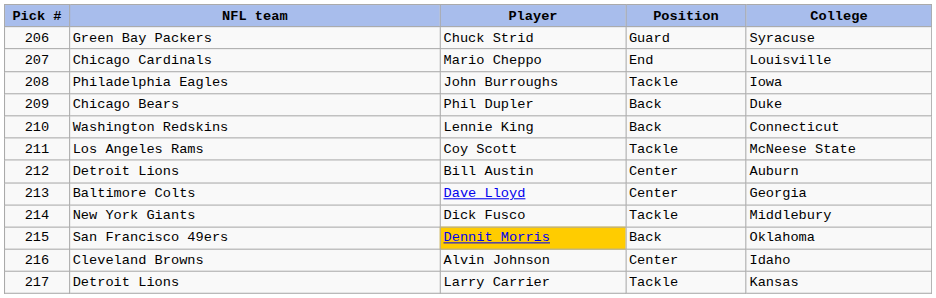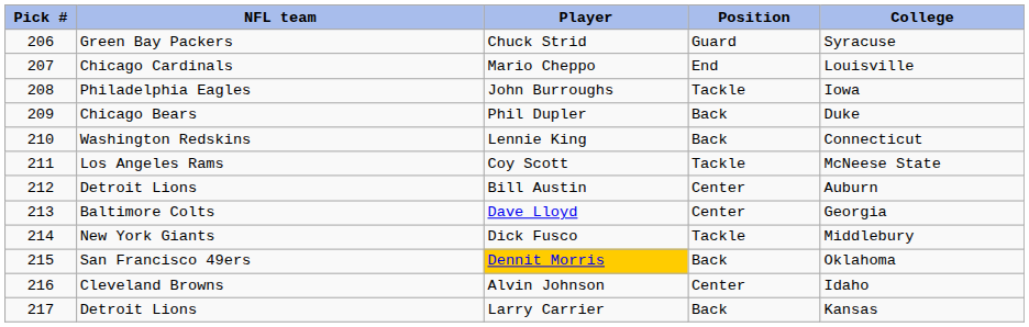Larry Carrier | Position: Tackle -> Back
